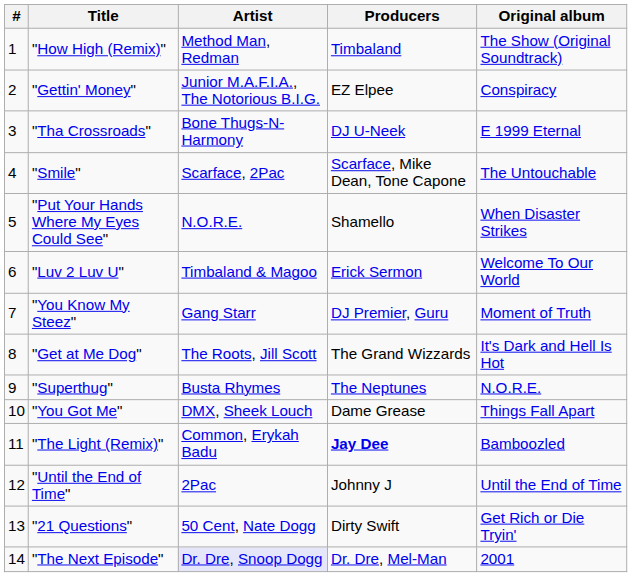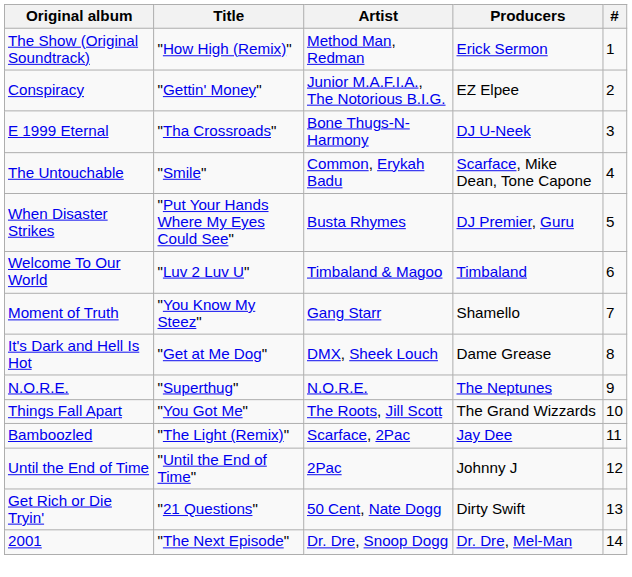columns swapped: # <-> Original album
"How High (Remix)" | Producers: Timbaland -> Erick Sermon
"Smile" | Artist: Scarface, 2Pac -> Common, Erykah Badu
"Put Your Hands Where My Eyes Could See" | Artist: N.O.R.E. -> Busta Rhymes
"Put Your Hands Where My Eyes Could See" | Producers: Shamello -> DJ Premier, Guru
"Luv 2 Luv U" | Producers: Erick Sermon -> Timbaland
"You Know My Steez" | Producers: DJ Premier, Guru -> Shamello
"Get at Me Dog" | Artist: The Roots, Jill Scott -> DMX, Sheek Louch
"Get at Me Dog" | Producers: The Grand Wizzards -> Dame Grease
"Superthug" | Artist: Busta Rhymes -> N.O.R.E.
"You Got Me" | Artist: DMX, Sheek Louch -> The Roots, Jill Scott
"You Got Me" | Producers: Dame Grease -> The Grand Wizzards
"The Light (Remix)" | Artist: Common, Erykah Badu -> Scarface, 2Pac
"The Light (Remix)" | Producers: bold -> normal
"The Next Episode" | Artist: lavender background -> no background
